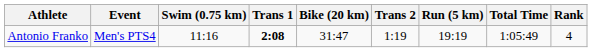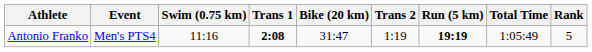Antonio Franko | Run (5 km): normal -> bold
Antonio Franko | Rank: 4 -> 5
